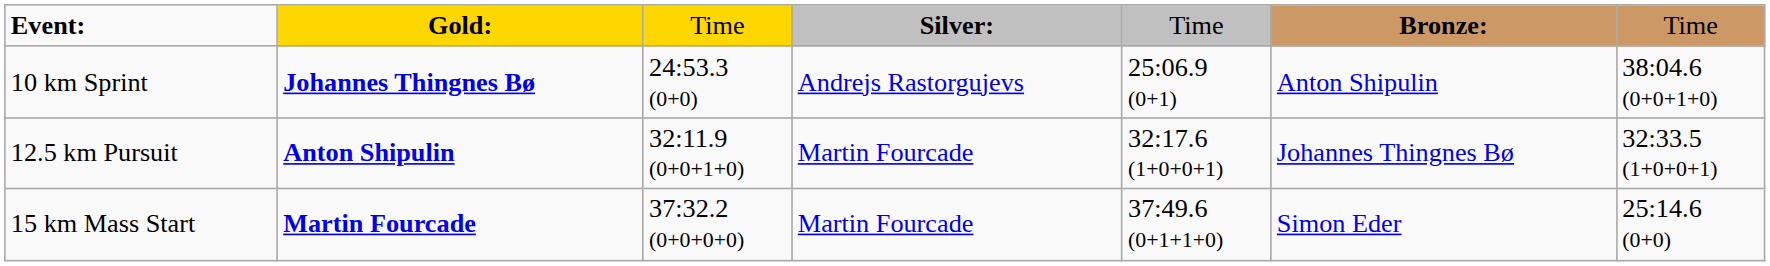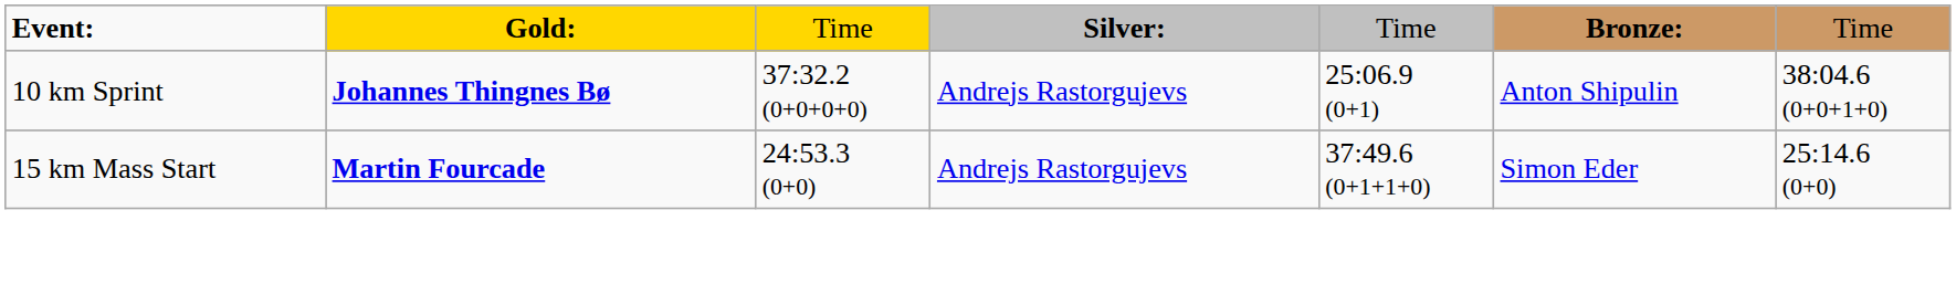10 km Sprint | column 3: 24:53.3 (0+0) -> 37:32.2 (0+0+0+0)
- row: 12.5 km Pursuit | Anton Shipulin | 32:11.9 (0+0+1+0) | Martin Fourcade | 32:17.6 (1+0+0+1) | Johannes Thingnes Bø | 32:33.5 (1+0+0+1)
15 km Mass Start | column 3: 37:32.2 (0+0+0+0) -> 24:53.3 (0+0)
15 km Mass Start | column 4: Martin Fourcade -> Andrejs Rastorgujevs
